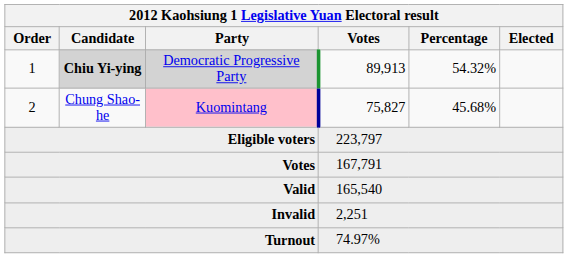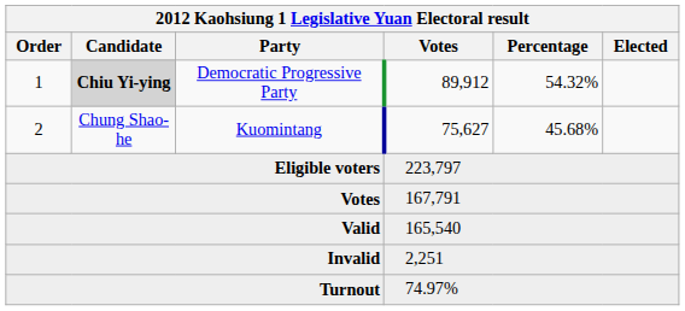1 | Party: lightgrey background -> no background
1 | Votes: 89,913 -> 89,912
2 | Party: pink background -> no background
2 | Votes: 75,827 -> 75,627
